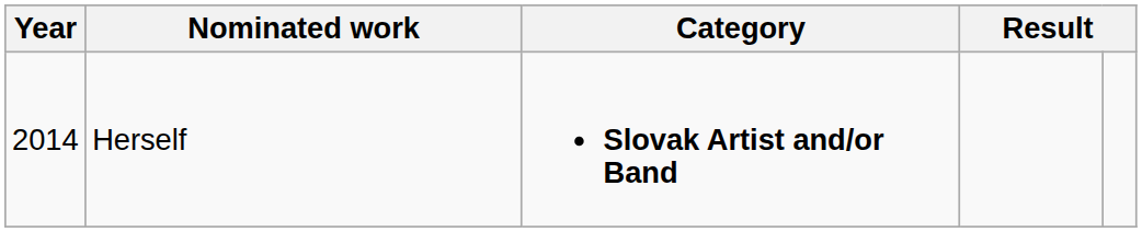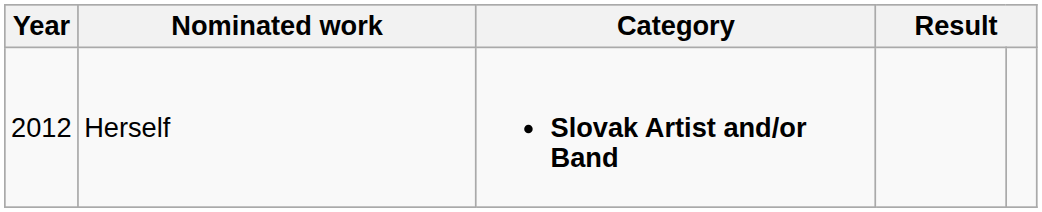Herself | Year: 2014 -> 2012
